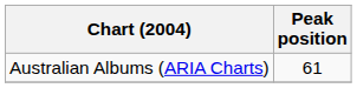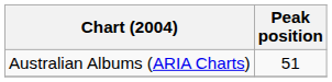Australian Albums (ARIA Charts) | Peak position: 61 -> 51
